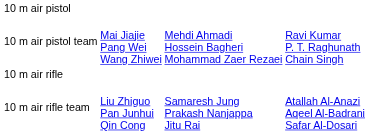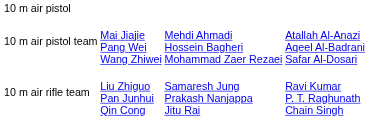10 m air pistol team | column 4: Ravi Kumar P. T. Raghunath Chain Singh -> Atallah Al-Anazi Aqeel Al-Badrani Safar Al-Dosari
- row: 10 m air rifle
10 m air rifle team | column 4: Atallah Al-Anazi Aqeel Al-Badrani Safar Al-Dosari -> Ravi Kumar P. T. Raghunath Chain Singh
